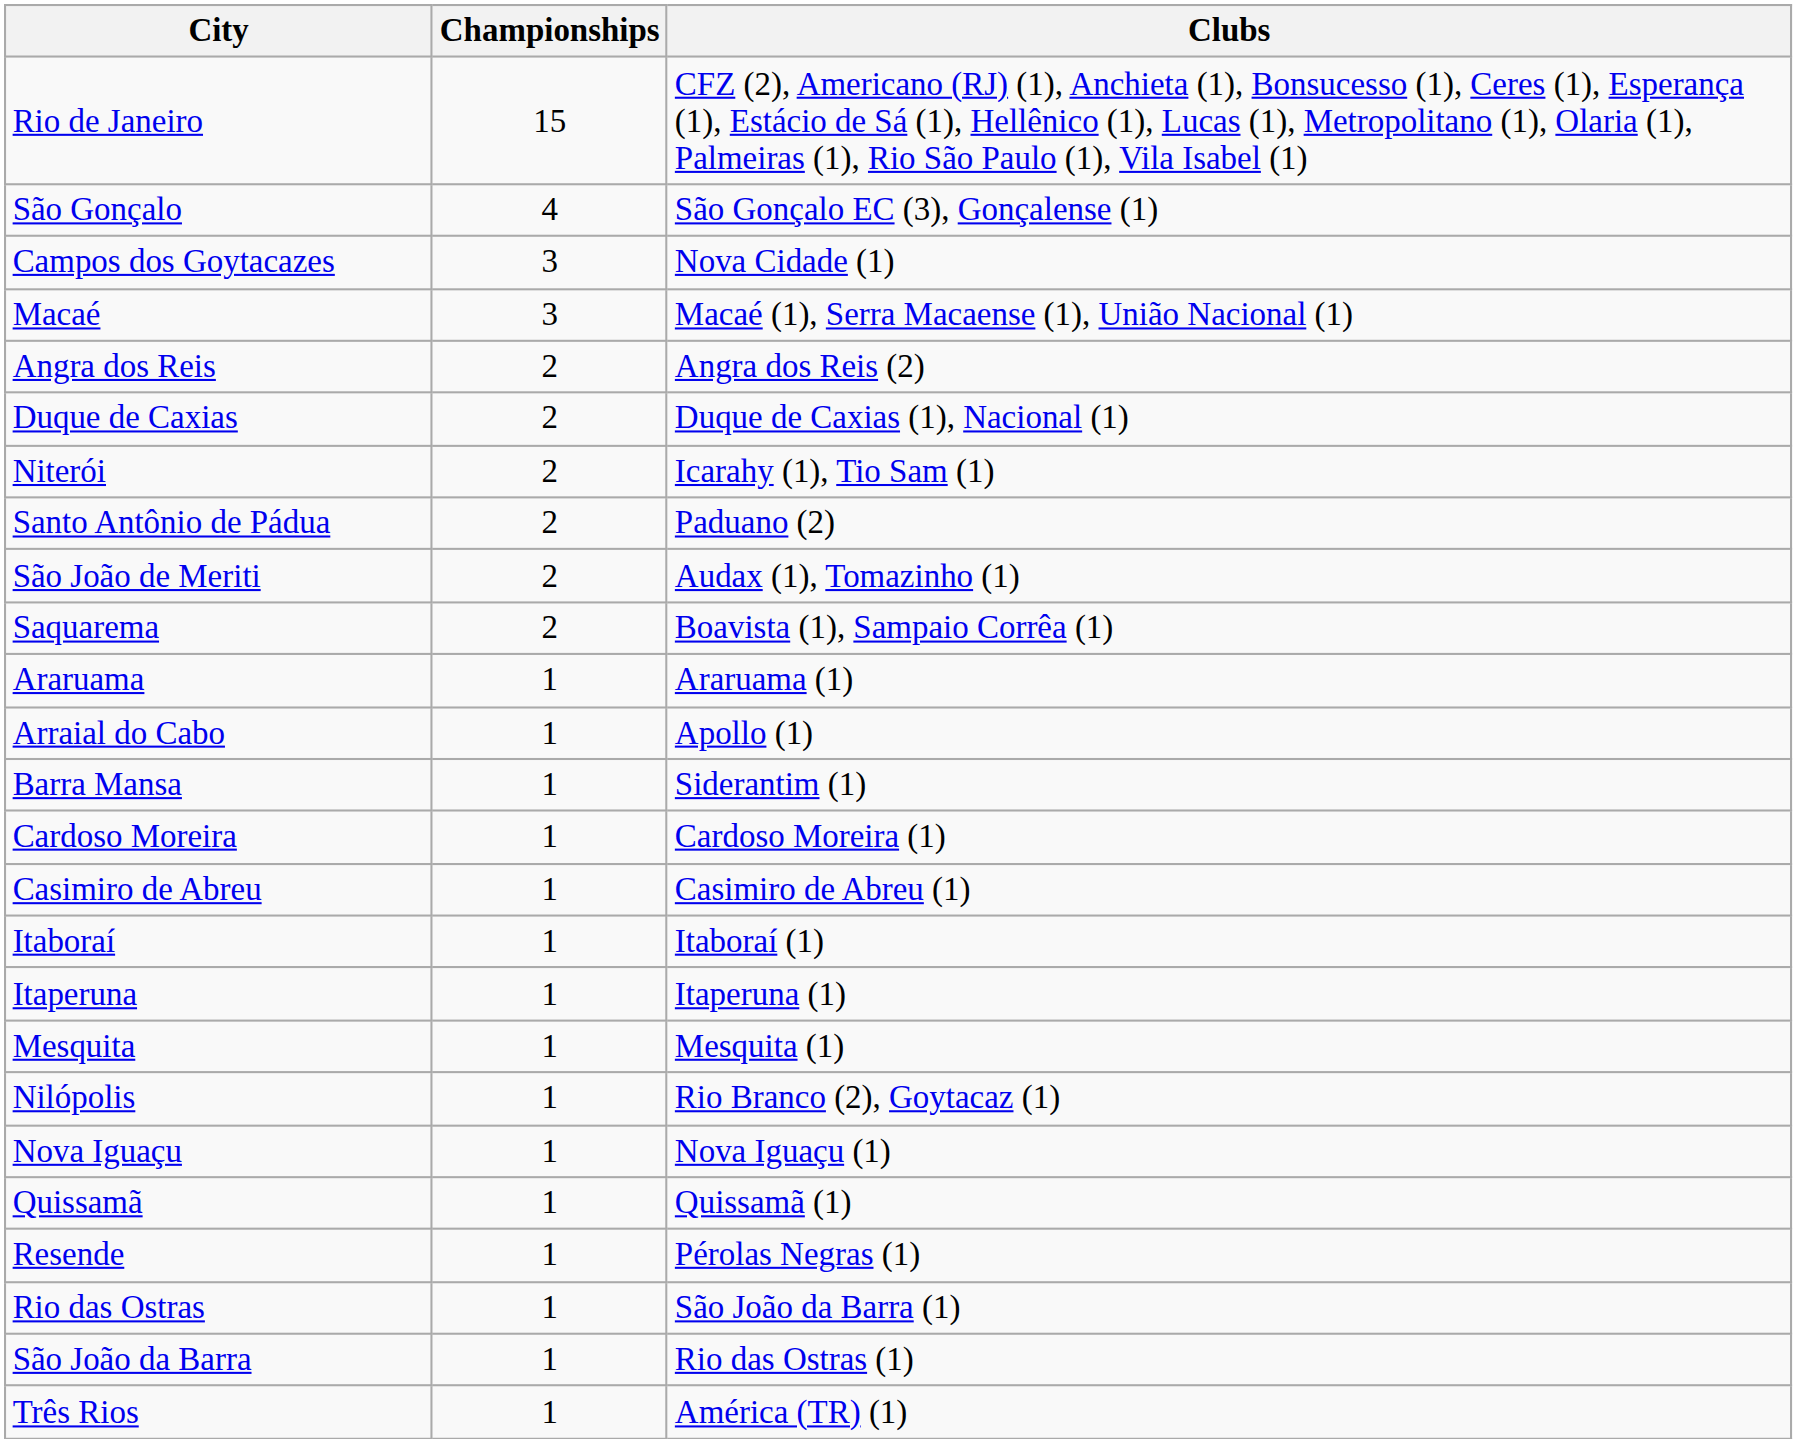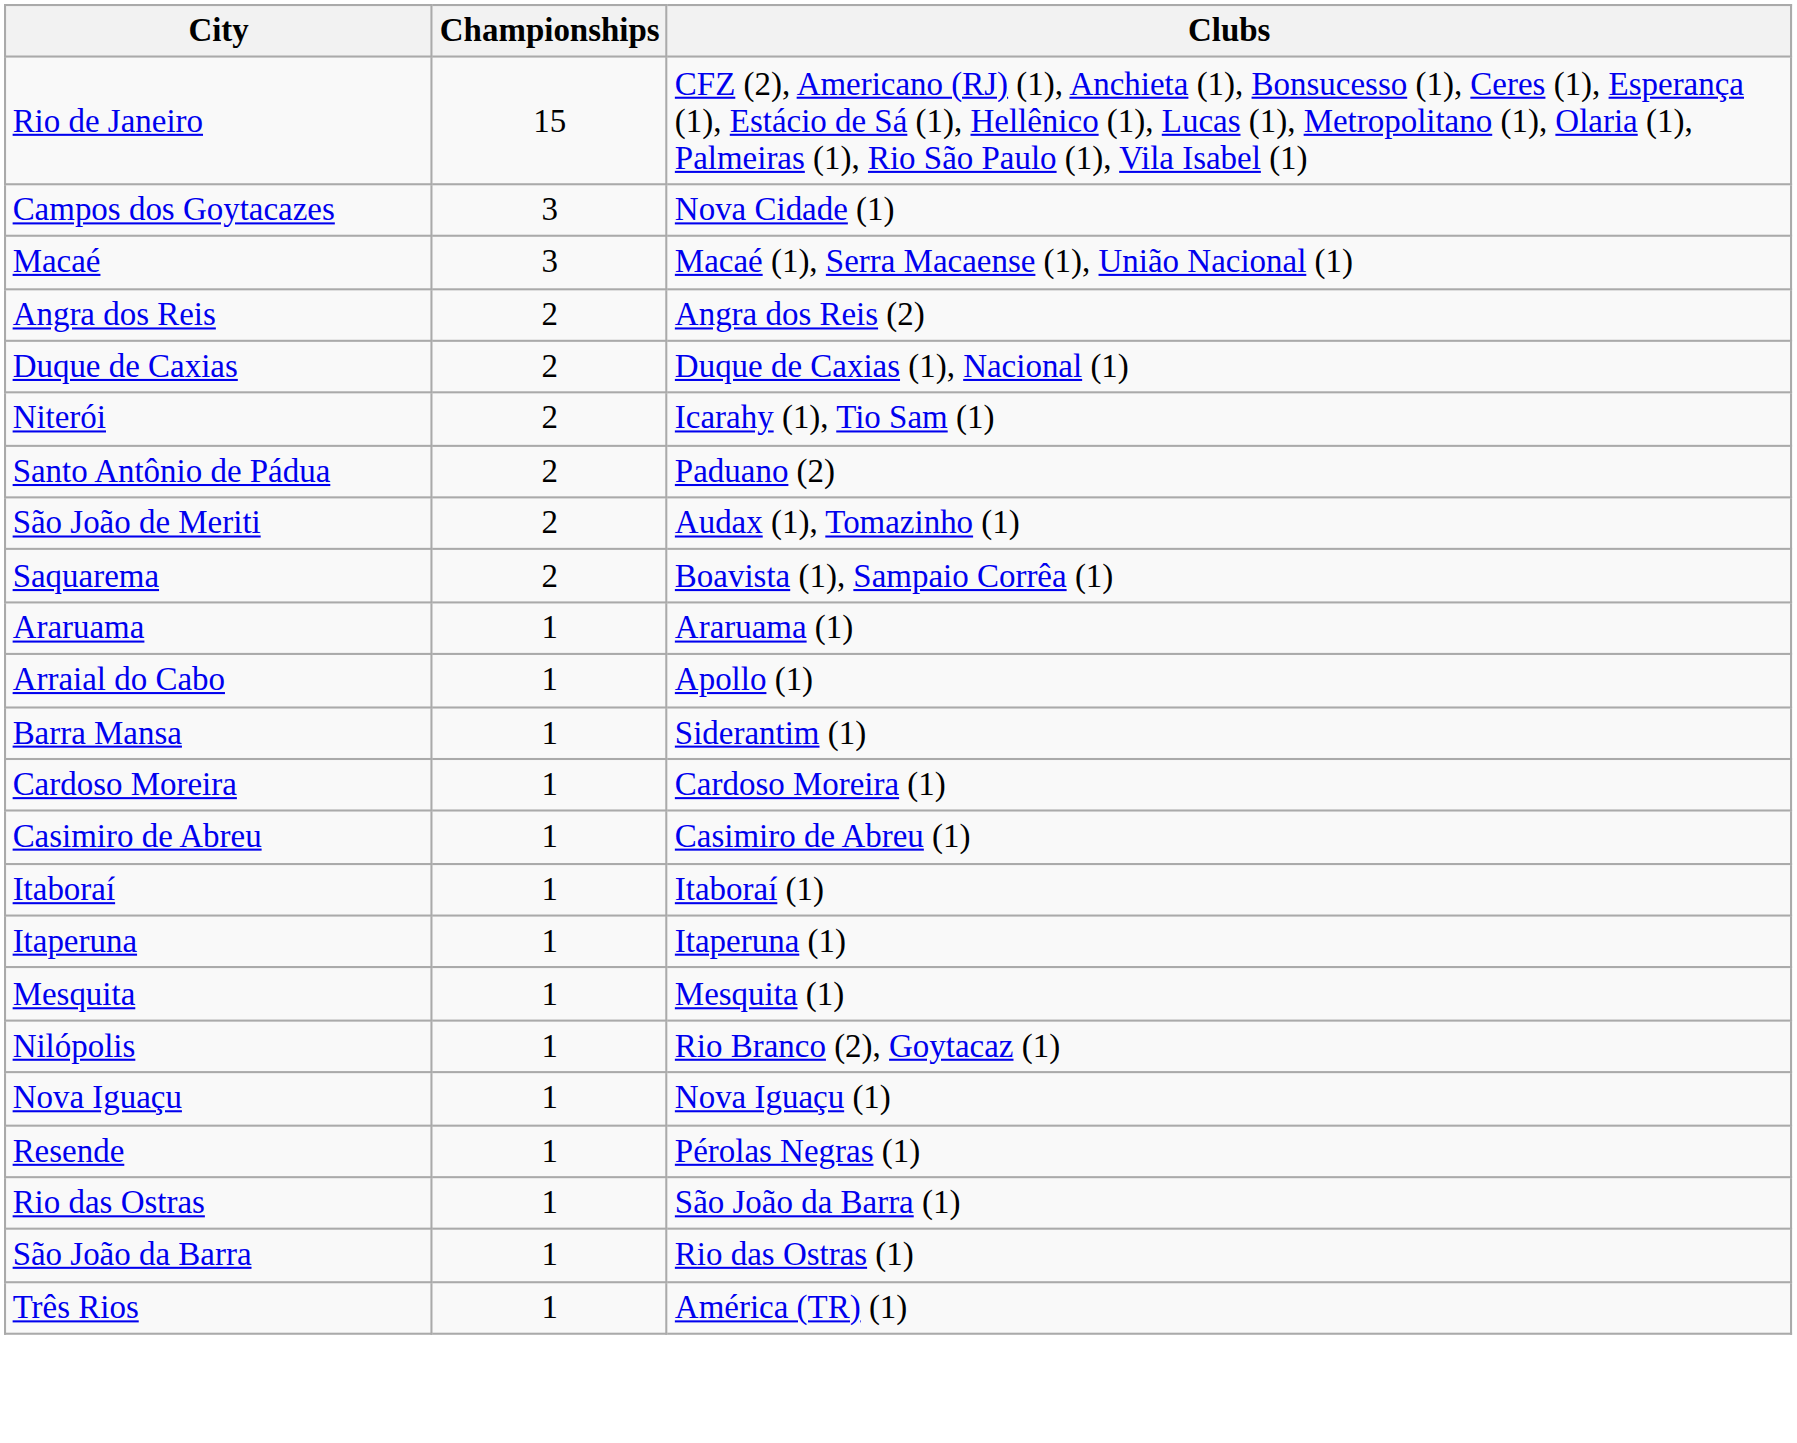- row: São Gonçalo | 4 | São Gonçalo EC (3), Gonçalense (1)
- row: Quissamã | 1 | Quissamã (1)
